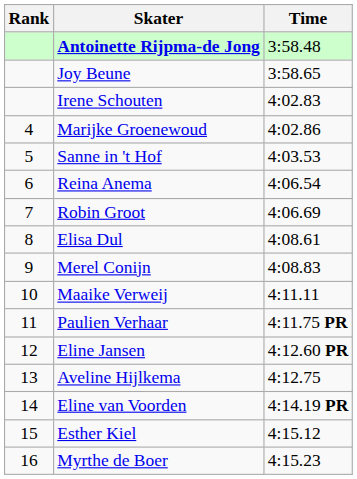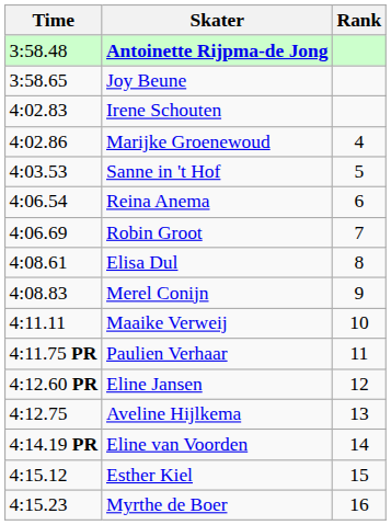columns swapped: Rank <-> Time
